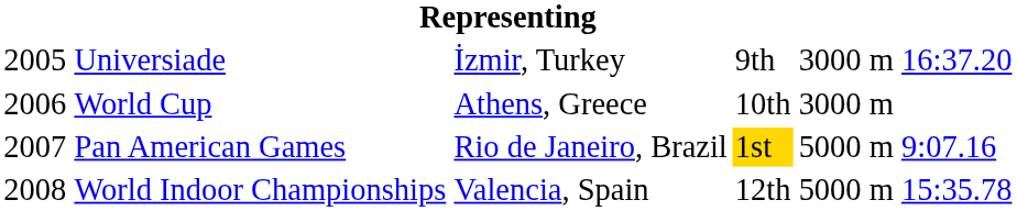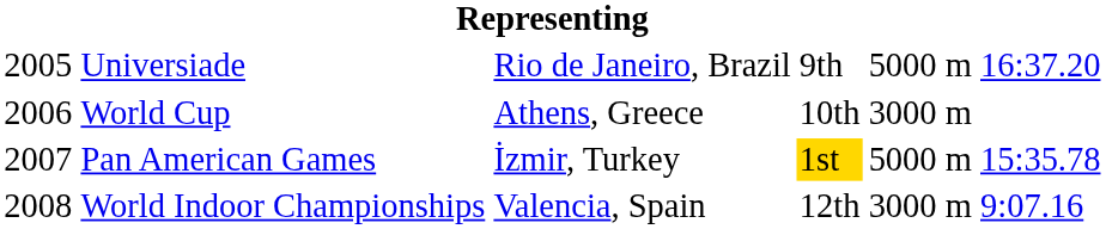Universiade | column 3: İzmir, Turkey -> Rio de Janeiro, Brazil
Universiade | column 5: 3000 m -> 5000 m
Pan American Games | column 3: Rio de Janeiro, Brazil -> İzmir, Turkey
Pan American Games | column 6: 9:07.16 -> 15:35.78
World Indoor Championships | column 5: 5000 m -> 3000 m
World Indoor Championships | column 6: 15:35.78 -> 9:07.16
